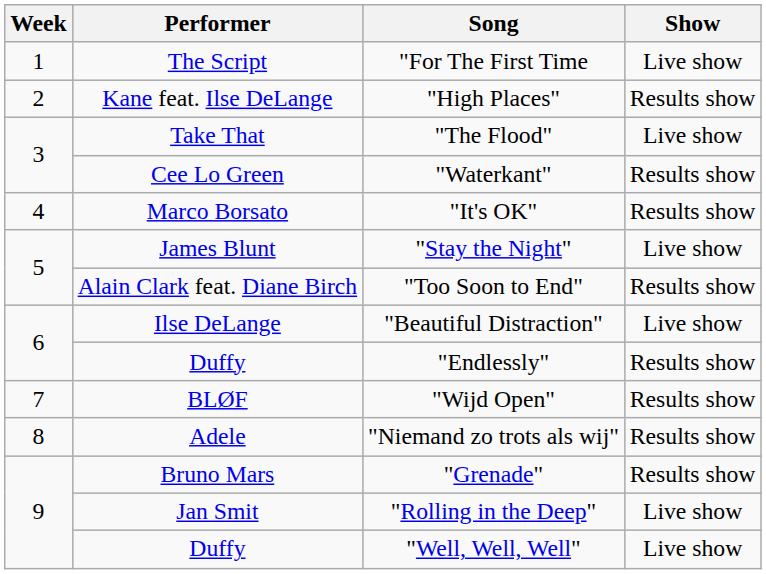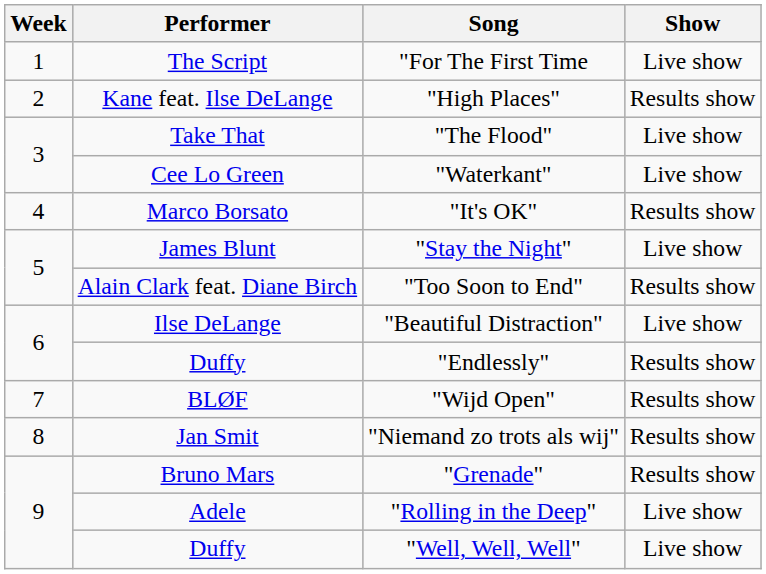"Waterkant" | Show: Results show -> Live show
"Niemand zo trots als wij" | Performer: Adele -> Jan Smit
"Rolling in the Deep" | Performer: Jan Smit -> Adele
